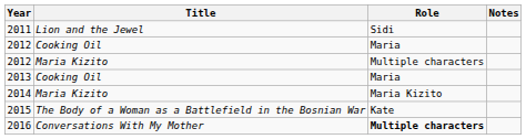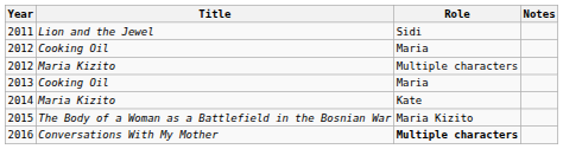2014 | Role: Maria Kizito -> Kate
2015 | Role: Kate -> Maria Kizito
